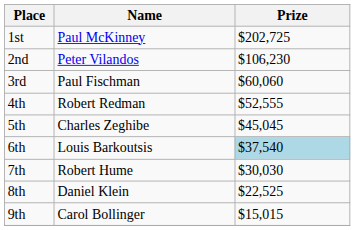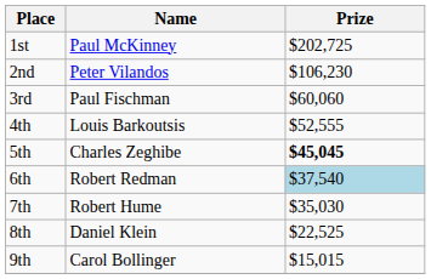4th | Name: Robert Redman -> Louis Barkoutsis
5th | Prize: normal -> bold
6th | Name: Louis Barkoutsis -> Robert Redman
7th | Prize: $30,030 -> $35,030
